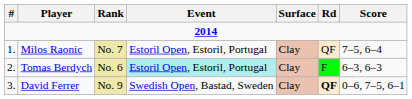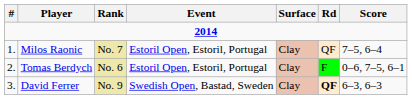Tomas Berdych | Event: paleturquoise background -> no background
Tomas Berdych | Score: 6–3, 6–3 -> 0–6, 7–5, 6–1
David Ferrer | Score: 0–6, 7–5, 6–1 -> 6–3, 6–3
